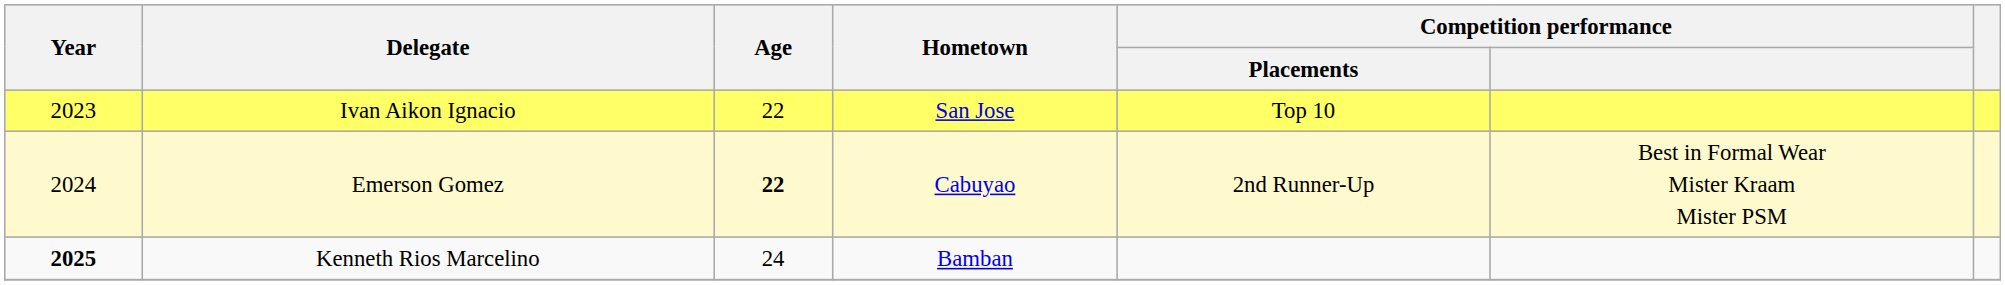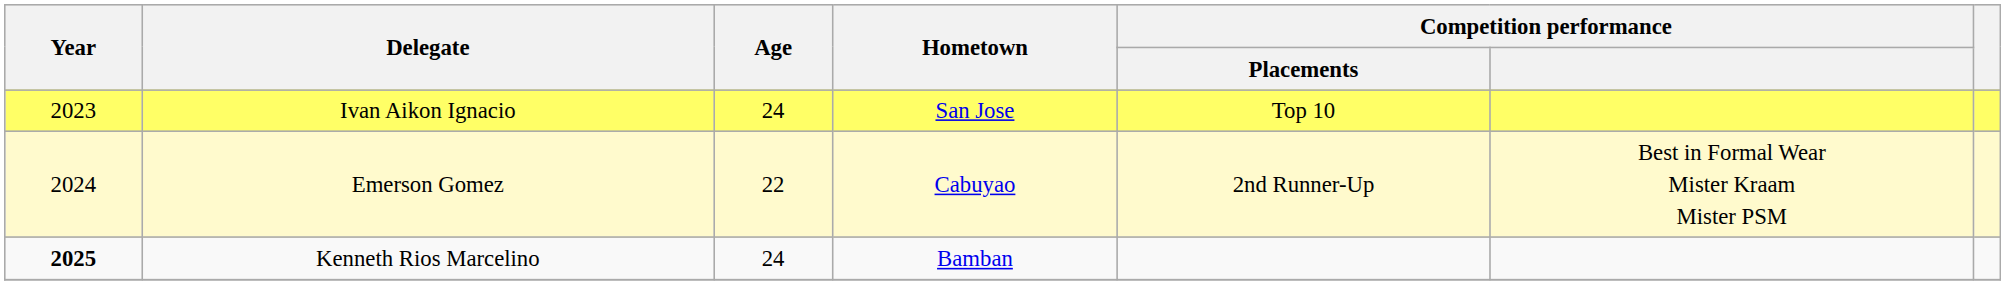Ivan Aikon Ignacio | Age: 22 -> 24
Emerson Gomez | Age: bold -> normal
